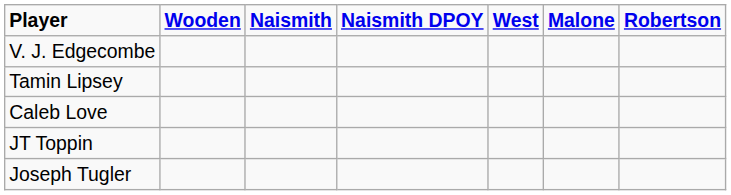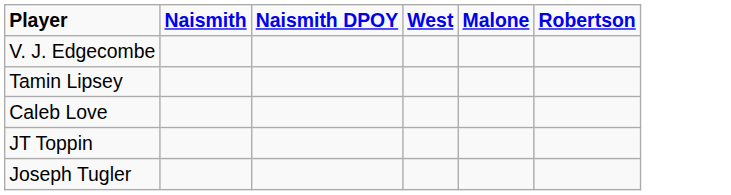- column: Wooden
